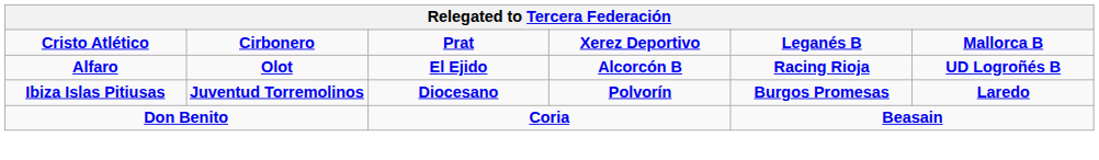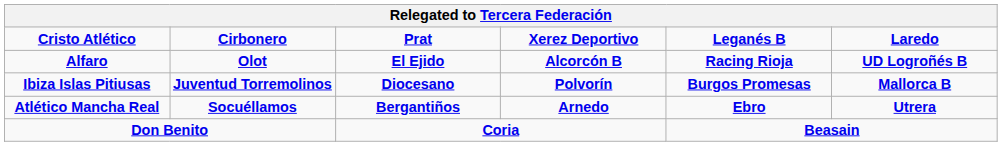Cristo Atlético | column 6: Mallorca B -> Laredo
Ibiza Islas Pitiusas | column 6: Laredo -> Mallorca B
+ row: Atlético Mancha Real | Socuéllamos | Bergantiños | Arnedo | Ebro | Utrera
